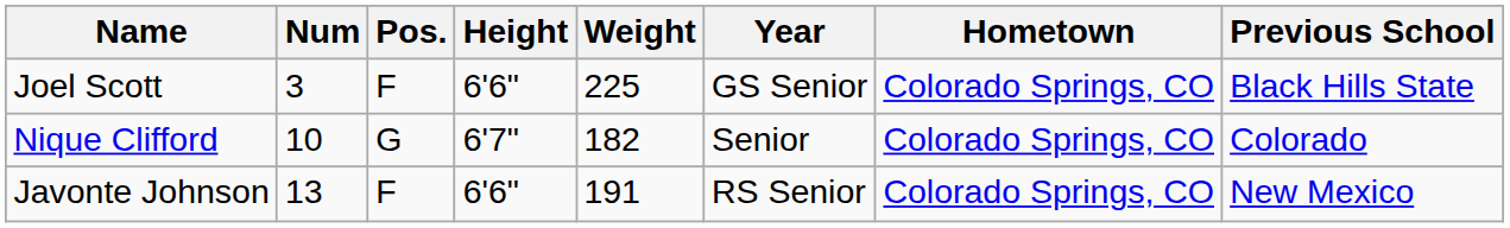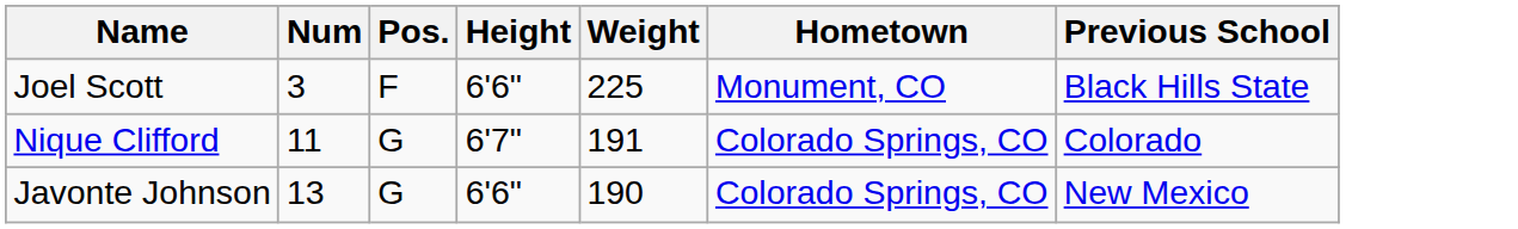- column: Year | GS Senior | Senior | RS Senior
Joel Scott | Hometown: Colorado Springs, CO -> Monument, CO
Nique Clifford | Num: 10 -> 11
Nique Clifford | Weight: 182 -> 191
Javonte Johnson | Pos.: F -> G
Javonte Johnson | Weight: 191 -> 190
